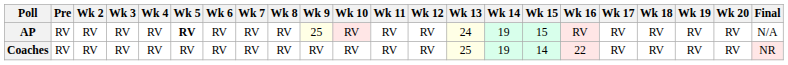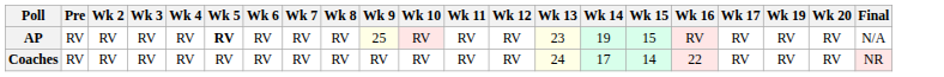- column: Wk 18 | RV | RV
AP | Wk 13: 24 -> 23
Coaches | Wk 13: 25 -> 24
Coaches | Wk 14: 19 -> 17
